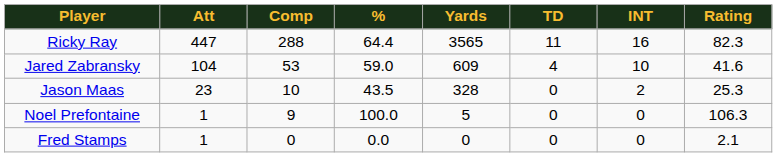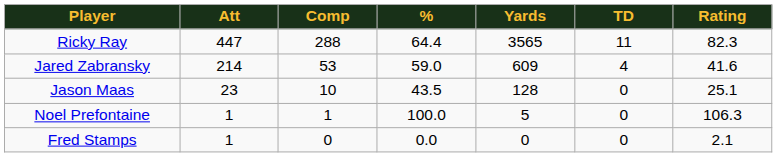- column: INT | 16 | 10 | 2 | 0 | 0
Jared Zabransky | Att: 104 -> 214
Jason Maas | Yards: 328 -> 128
Jason Maas | Rating: 25.3 -> 25.1
Noel Prefontaine | Comp: 9 -> 1
